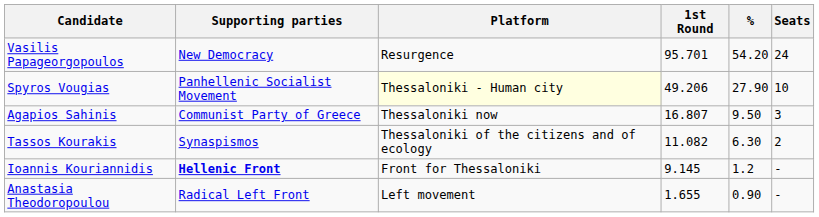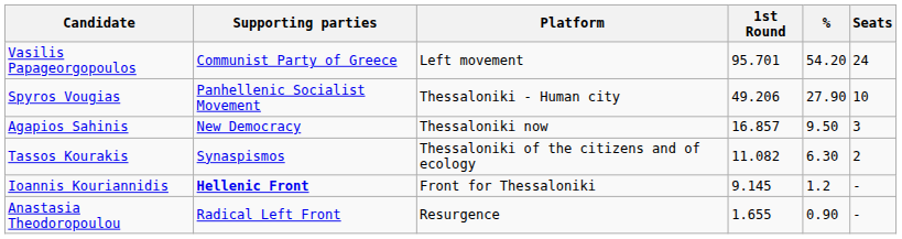Vasilis Papageorgopoulos | Supporting parties: New Democracy -> Communist Party of Greece
Vasilis Papageorgopoulos | Platform: Resurgence -> Left movement
Spyros Vougias | Platform: lightyellow background -> no background
Agapios Sahinis | Supporting parties: Communist Party of Greece -> New Democracy
Agapios Sahinis | 1st Round: 16.807 -> 16.857
Anastasia Theodoropoulou | Platform: Left movement -> Resurgence
